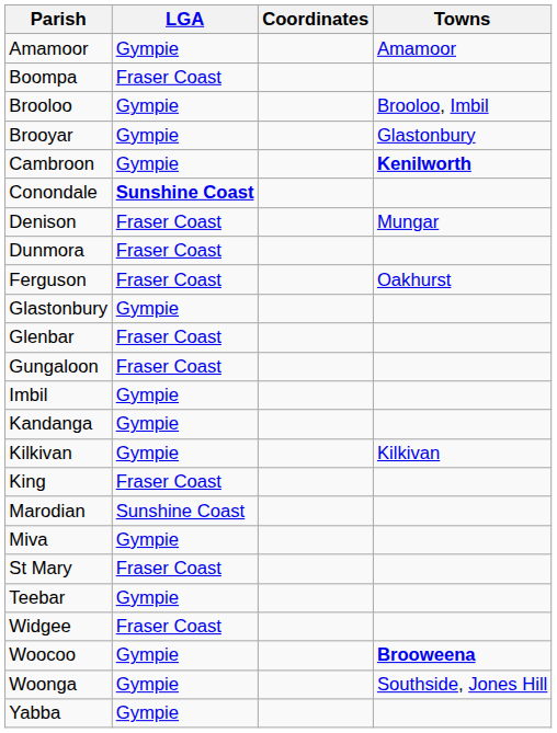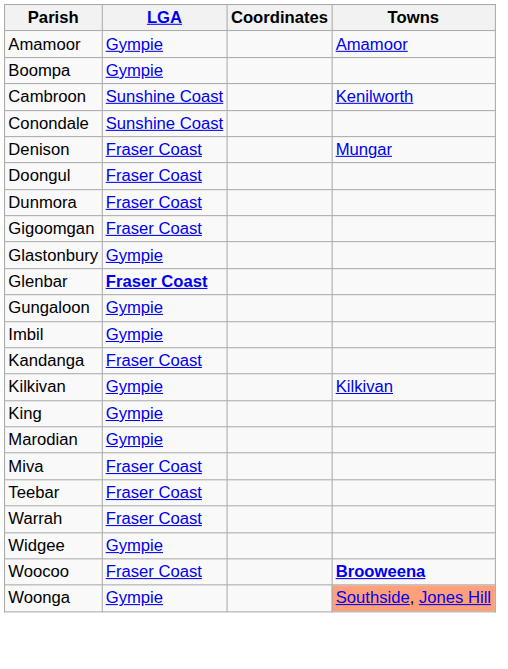Boompa | LGA: Fraser Coast -> Gympie
- row: Brooloo | Gympie | Brooloo, Imbil
- row: Brooyar | Gympie | Glastonbury
Cambroon | LGA: Gympie -> Sunshine Coast
Cambroon | Towns: bold -> normal
Conondale | LGA: bold -> normal
+ row: Doongul | Fraser Coast
- row: Ferguson | Fraser Coast | Oakhurst
+ row: Gigoomgan | Fraser Coast
Glenbar | LGA: normal -> bold
Gungaloon | LGA: Fraser Coast -> Gympie
Kandanga | LGA: Gympie -> Fraser Coast
King | LGA: Fraser Coast -> Gympie
Marodian | LGA: Sunshine Coast -> Gympie
Miva | LGA: Gympie -> Fraser Coast
- row: St Mary | Fraser Coast
Teebar | LGA: Gympie -> Fraser Coast
+ row: Warrah | Fraser Coast
Widgee | LGA: Fraser Coast -> Gympie
Woocoo | LGA: Gympie -> Fraser Coast
Woonga | Towns: no background -> lightsalmon background
- row: Yabba | Gympie
